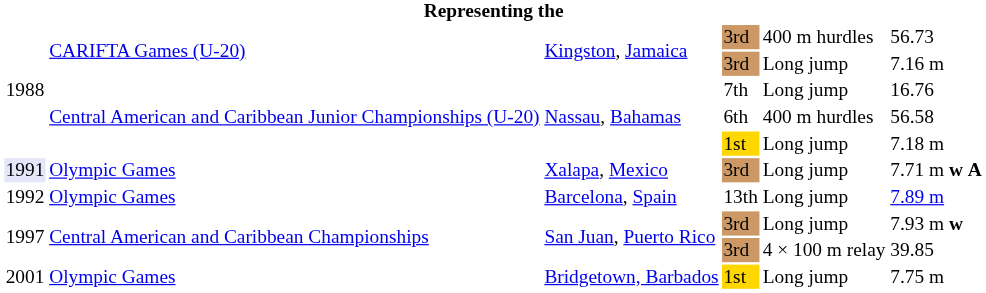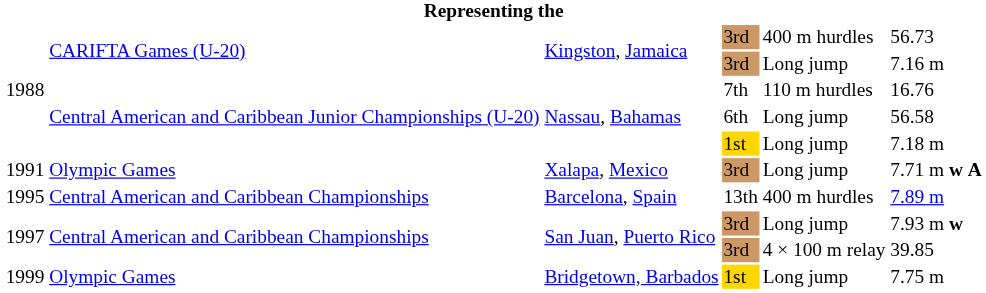Nassau, Bahamas / 7th | column 5: Long jump -> 110 m hurdles
Nassau, Bahamas / 6th | column 5: 400 m hurdles -> Long jump
Xalapa, Mexico | column 1: lavender background -> no background
Barcelona, Spain | column 1: 1992 -> 1995
Barcelona, Spain | column 2: Olympic Games -> Central American and Caribbean Championships
Barcelona, Spain | column 5: Long jump -> 400 m hurdles
Bridgetown, Barbados | column 1: 2001 -> 1999
